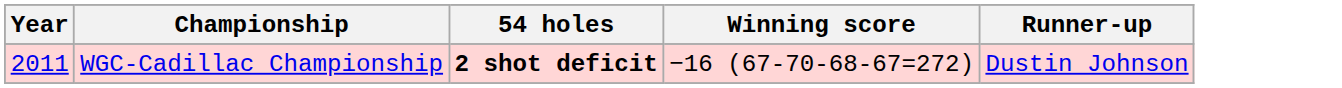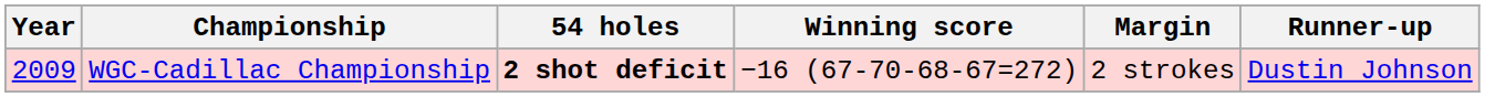+ column: Margin | 2 strokes
WGC-Cadillac Championship | Year: 2011 -> 2009
